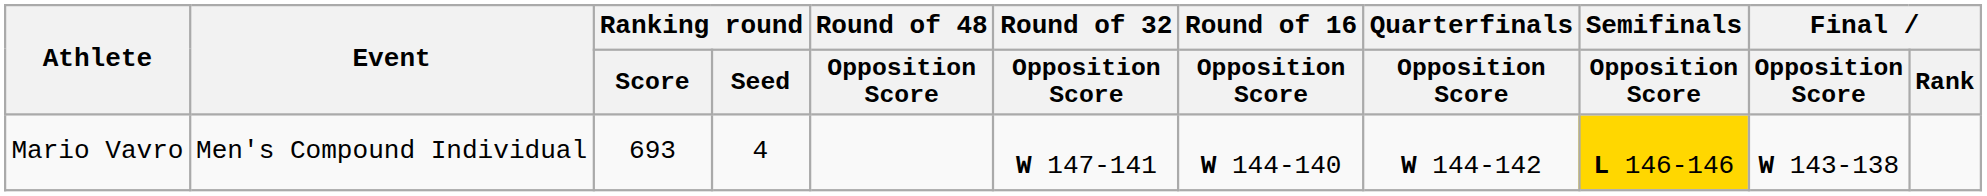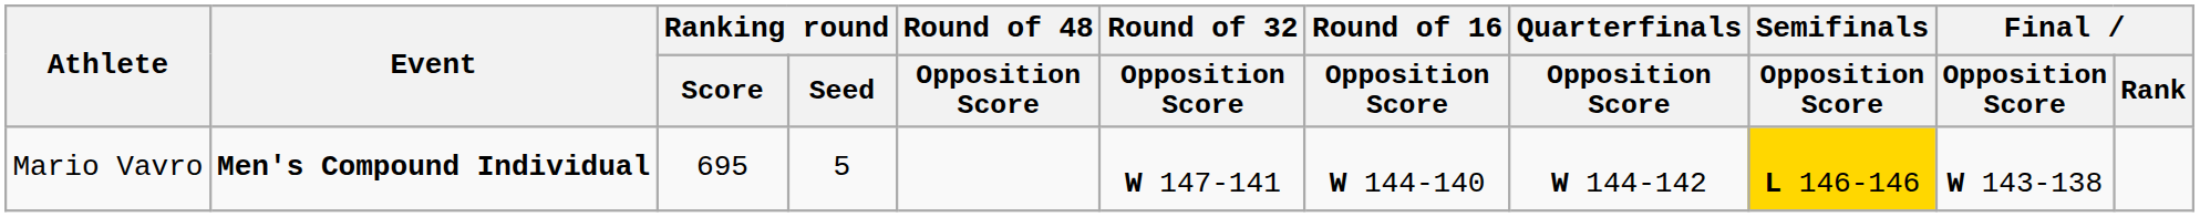Mario Vavro | Event: normal -> bold
Mario Vavro | Ranking round / Score: 693 -> 695
Mario Vavro | Ranking round / Seed: 4 -> 5
